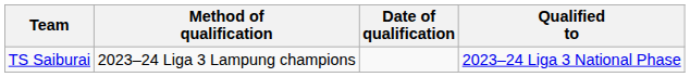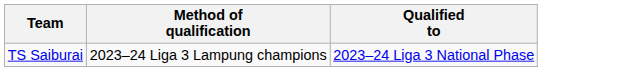- column: Date of qualification
